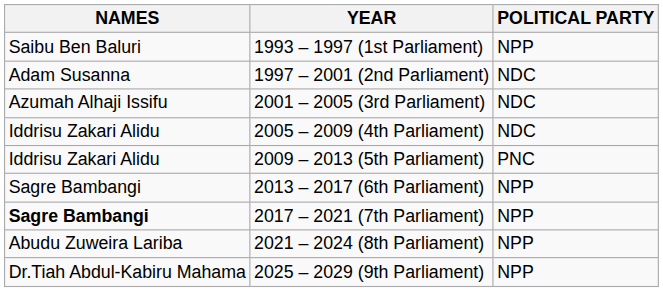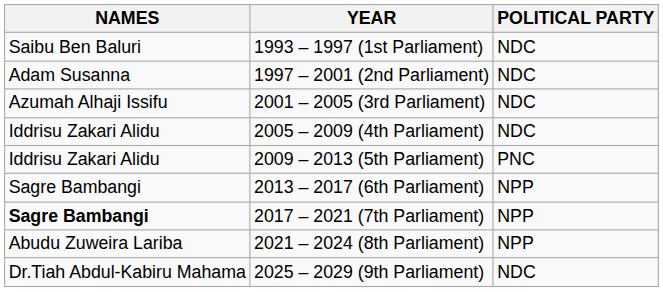1993 – 1997 (1st Parliament) | POLITICAL PARTY: NPP -> NDC
2025 – 2029 (9th Parliament) | POLITICAL PARTY: NPP -> NDC
